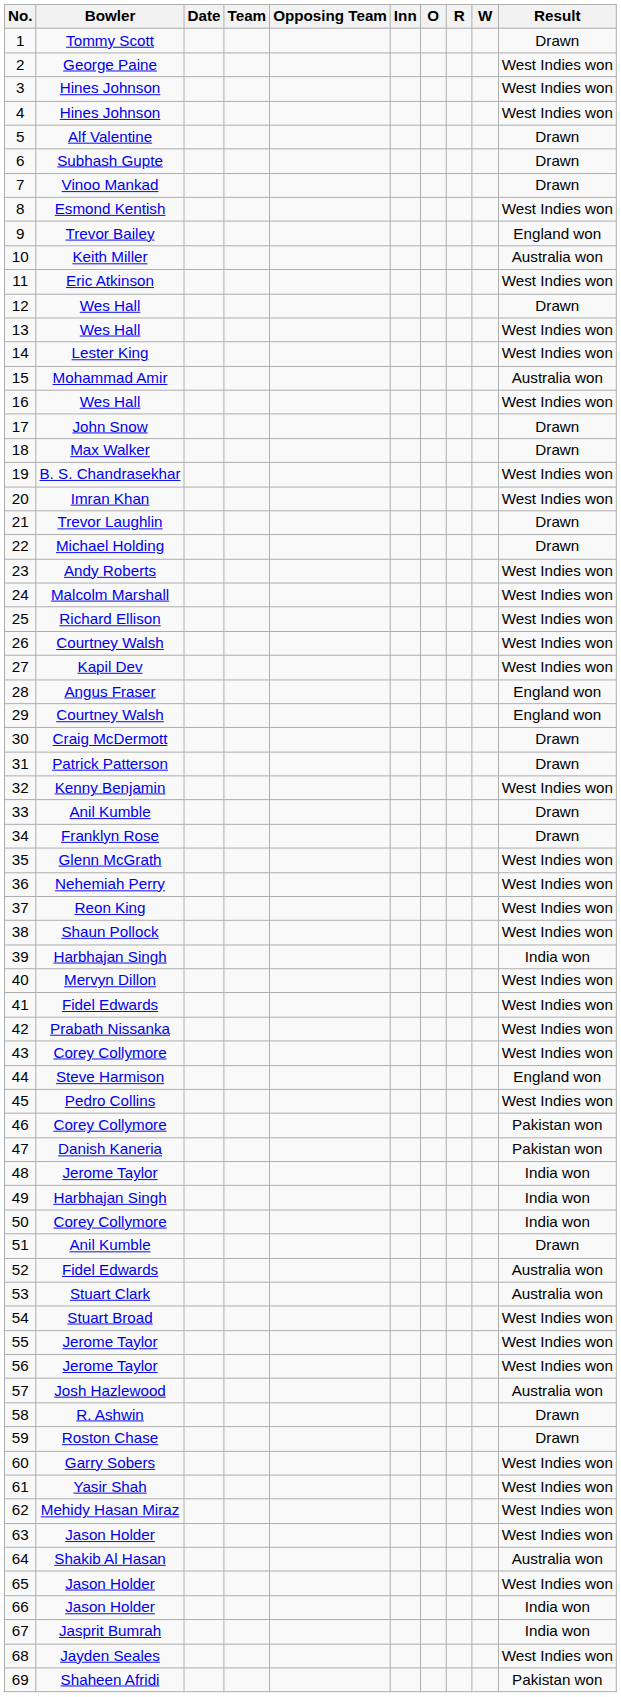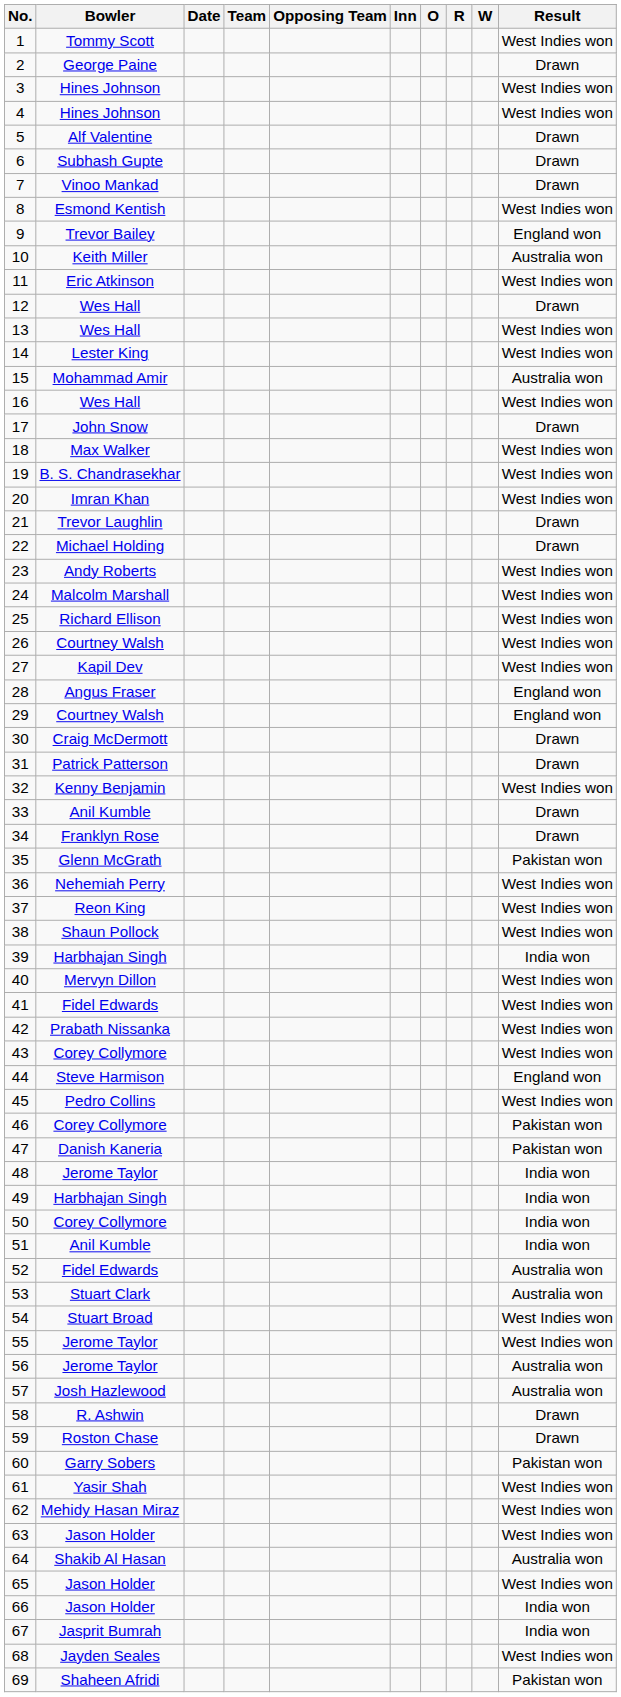1 | Result: Drawn -> West Indies won
2 | Result: West Indies won -> Drawn
18 | Result: Drawn -> West Indies won
35 | Result: West Indies won -> Pakistan won
51 | Result: Drawn -> India won
56 | Result: West Indies won -> Australia won
60 | Result: West Indies won -> Pakistan won
